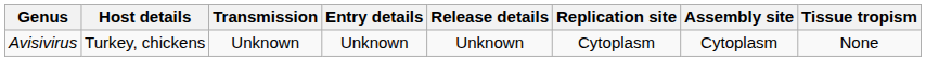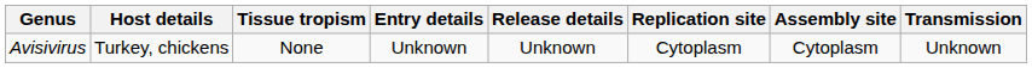columns swapped: Tissue tropism <-> Transmission
